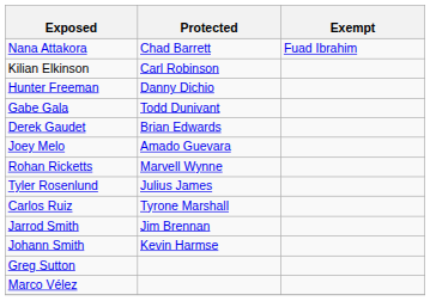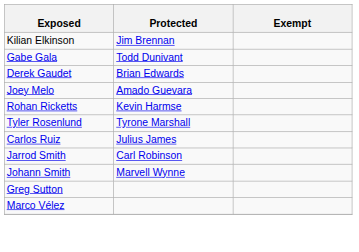- row: Nana Attakora | Chad Barrett | Fuad Ibrahim
Kilian Elkinson | Protected: Carl Robinson -> Jim Brennan
- row: Hunter Freeman | Danny Dichio
Rohan Ricketts | Protected: Marvell Wynne -> Kevin Harmse
Tyler Rosenlund | Protected: Julius James -> Tyrone Marshall
Carlos Ruiz | Protected: Tyrone Marshall -> Julius James
Jarrod Smith | Protected: Jim Brennan -> Carl Robinson
Johann Smith | Protected: Kevin Harmse -> Marvell Wynne
